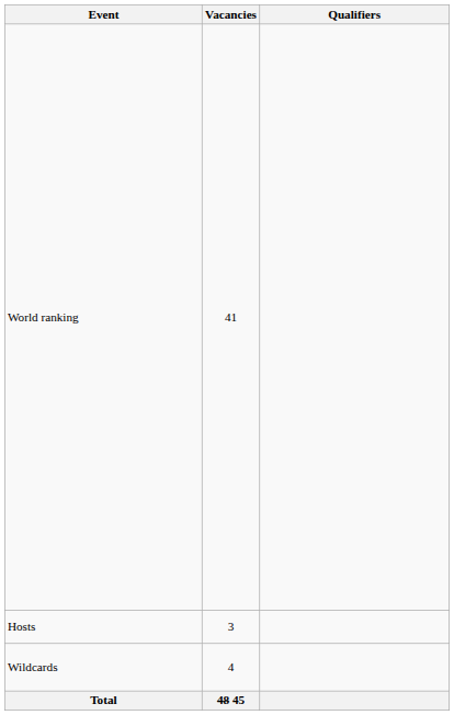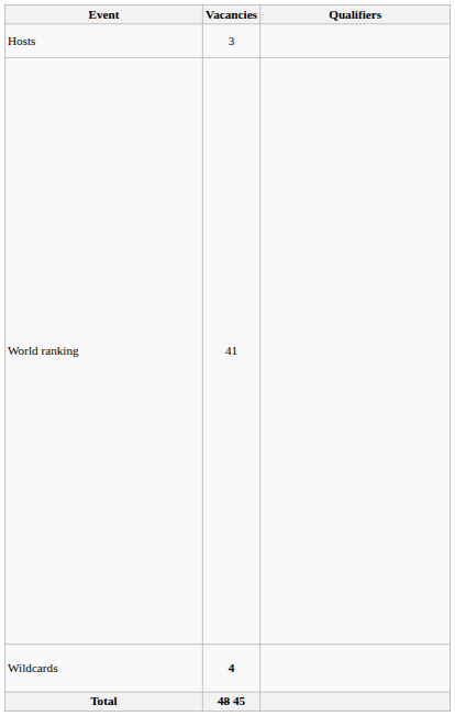rows swapped: Hosts <-> World ranking
Wildcards | Vacancies: normal -> bold
